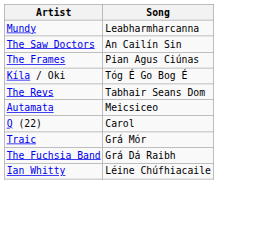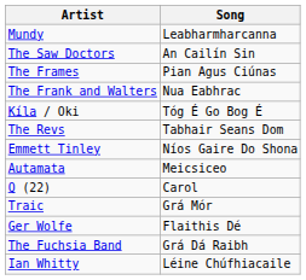+ row: The Frank and Walters | Nua Eabhrac
+ row: Emmett Tinley | Níos Gaire Do Shona
+ row: Ger Wolfe | Flaithis Dé
